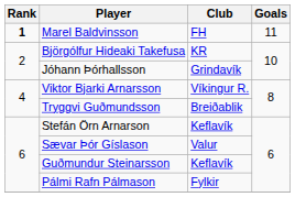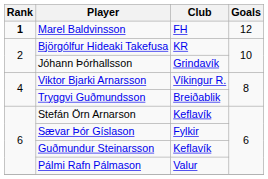Marel Baldvinsson | Goals: 11 -> 12
Sævar Þór Gíslason | Club: Valur -> Fylkir
Pálmi Rafn Pálmason | Club: Fylkir -> Valur
